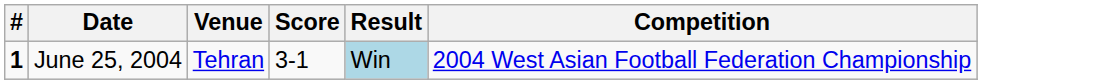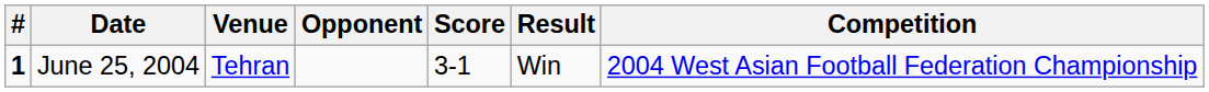+ column: Opponent
June 25, 2004 | Result: lightblue background -> no background
